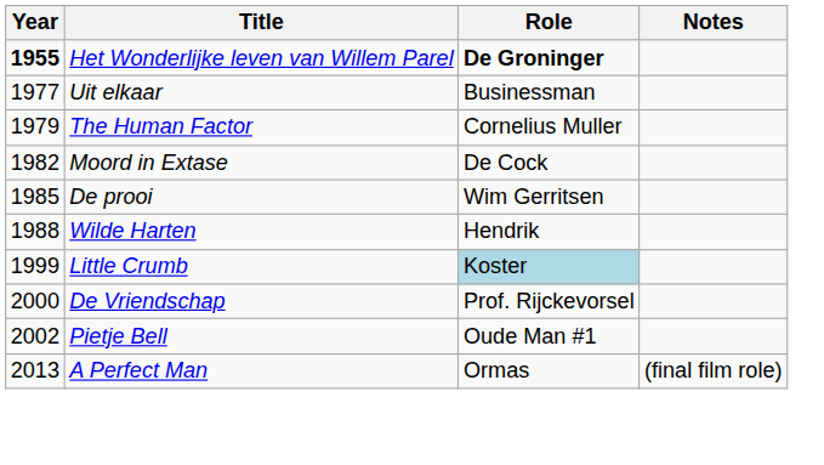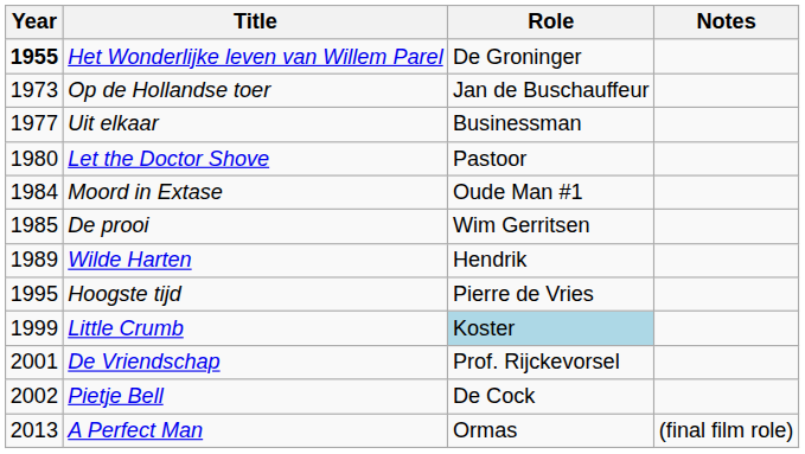Het Wonderlijke leven van Willem Parel | Role: bold -> normal
+ row: 1973 | Op de Hollandse toer | Jan de Buschauffeur
- row: 1979 | The Human Factor | Cornelius Muller
+ row: 1980 | Let the Doctor Shove | Pastoor
Moord in Extase | Year: 1982 -> 1984
Moord in Extase | Role: De Cock -> Oude Man #1
Wilde Harten | Year: 1988 -> 1989
+ row: 1995 | Hoogste tijd | Pierre de Vries
De Vriendschap | Year: 2000 -> 2001
Pietje Bell | Role: Oude Man #1 -> De Cock
